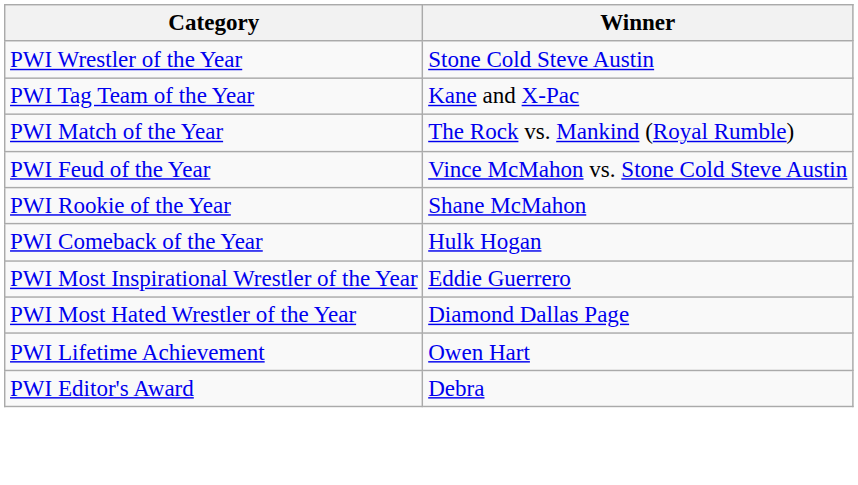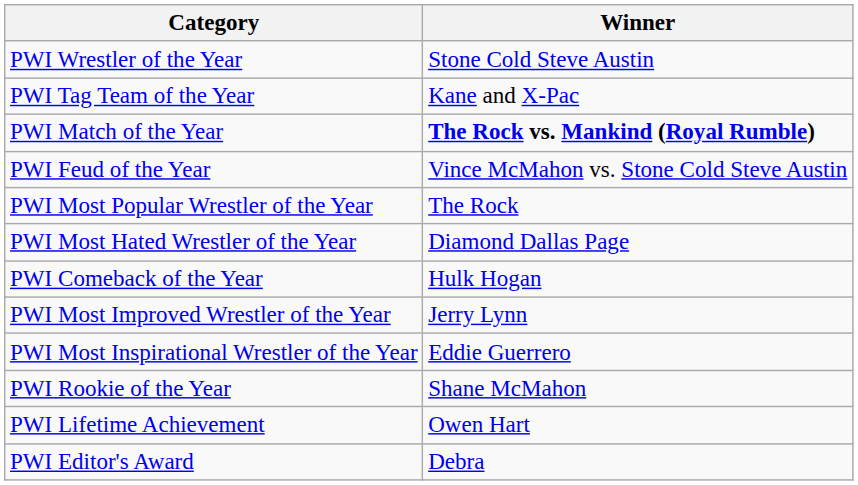PWI Match of the Year | Winner: normal -> bold
+ row: PWI Most Popular Wrestler of the Year | The Rock
rows swapped: PWI Most Hated Wrestler of the Year <-> PWI Rookie of the Year
+ row: PWI Most Improved Wrestler of the Year | Jerry Lynn
